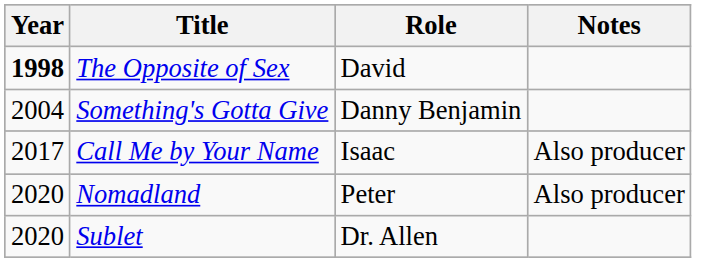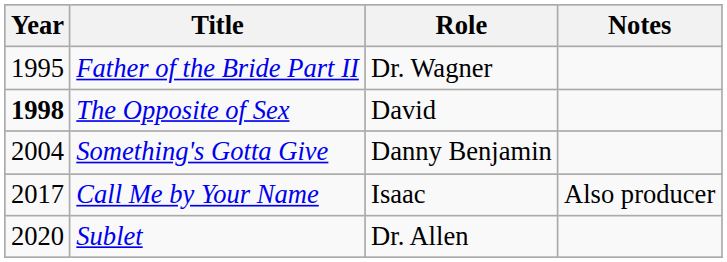+ row: 1995 | Father of the Bride Part II | Dr. Wagner
- row: 2020 | Nomadland | Peter | Also producer
